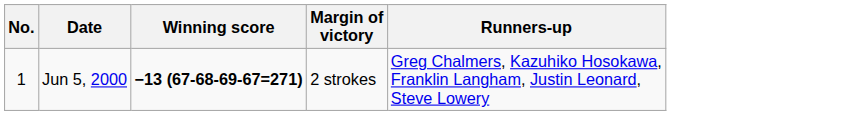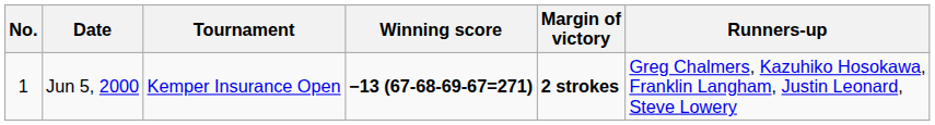+ column: Tournament | Kemper Insurance Open
Jun 5, 2000 | Margin of victory: normal -> bold
